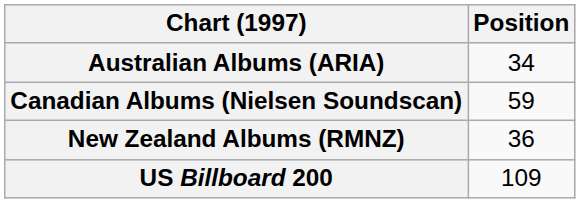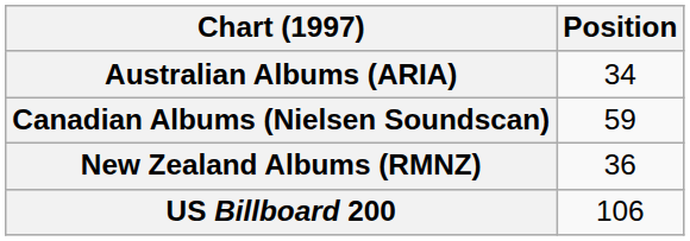US Billboard 200 | Position: 109 -> 106
